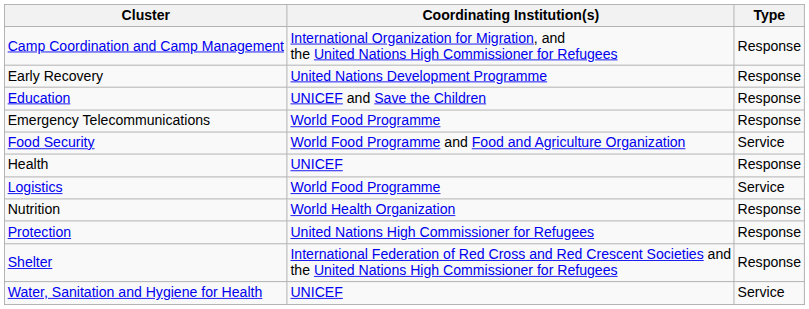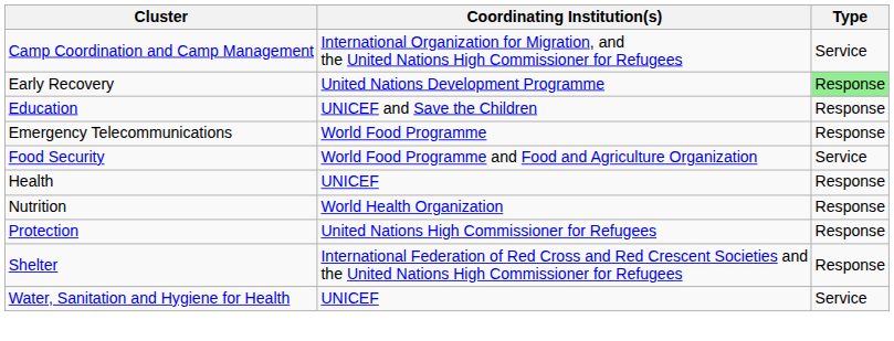Camp Coordination and Camp Management | Type: Response -> Service
Early Recovery | Type: no background -> lightgreen background
- row: Logistics | World Food Programme | Service
